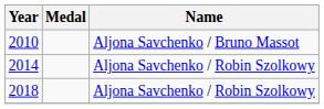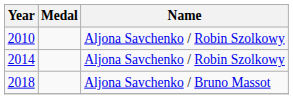2010 | Name: Aljona Savchenko / Bruno Massot -> Aljona Savchenko / Robin Szolkowy
2018 | Name: Aljona Savchenko / Robin Szolkowy -> Aljona Savchenko / Bruno Massot
